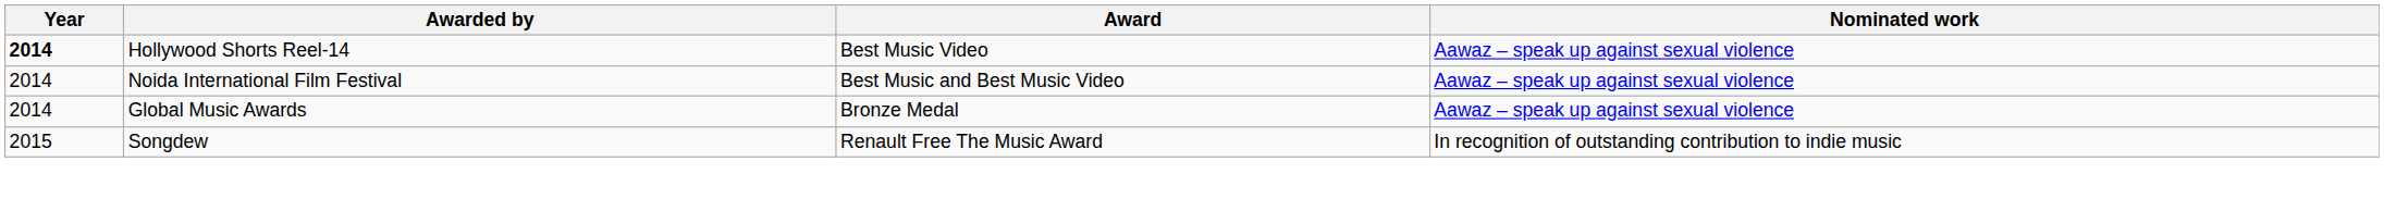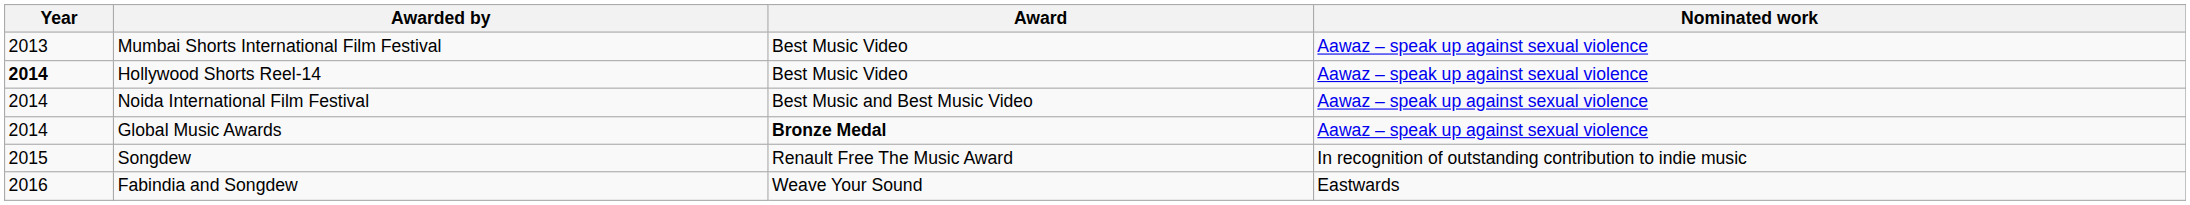+ row: 2013 | Mumbai Shorts International Film Festival | Best Music Video | Aawaz – speak up against sexual violence
Global Music Awards | Award: normal -> bold
+ row: 2016 | Fabindia and Songdew | Weave Your Sound | Eastwards
